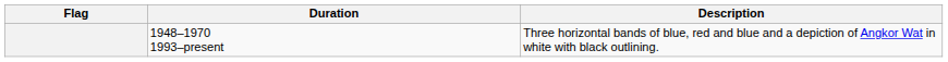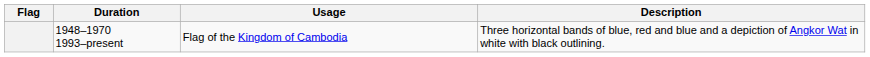+ column: Usage | Flag of the Kingdom of Cambodia
